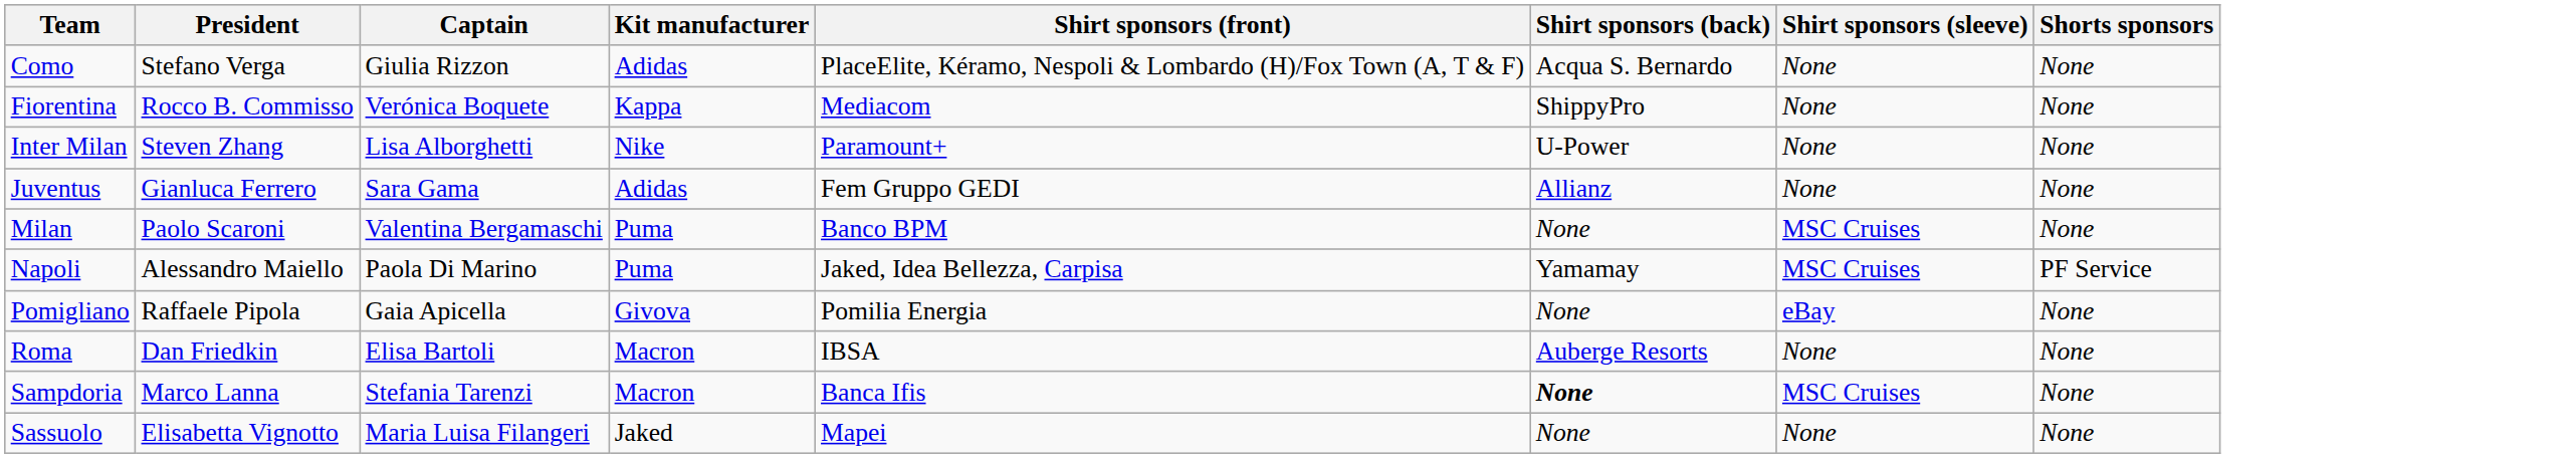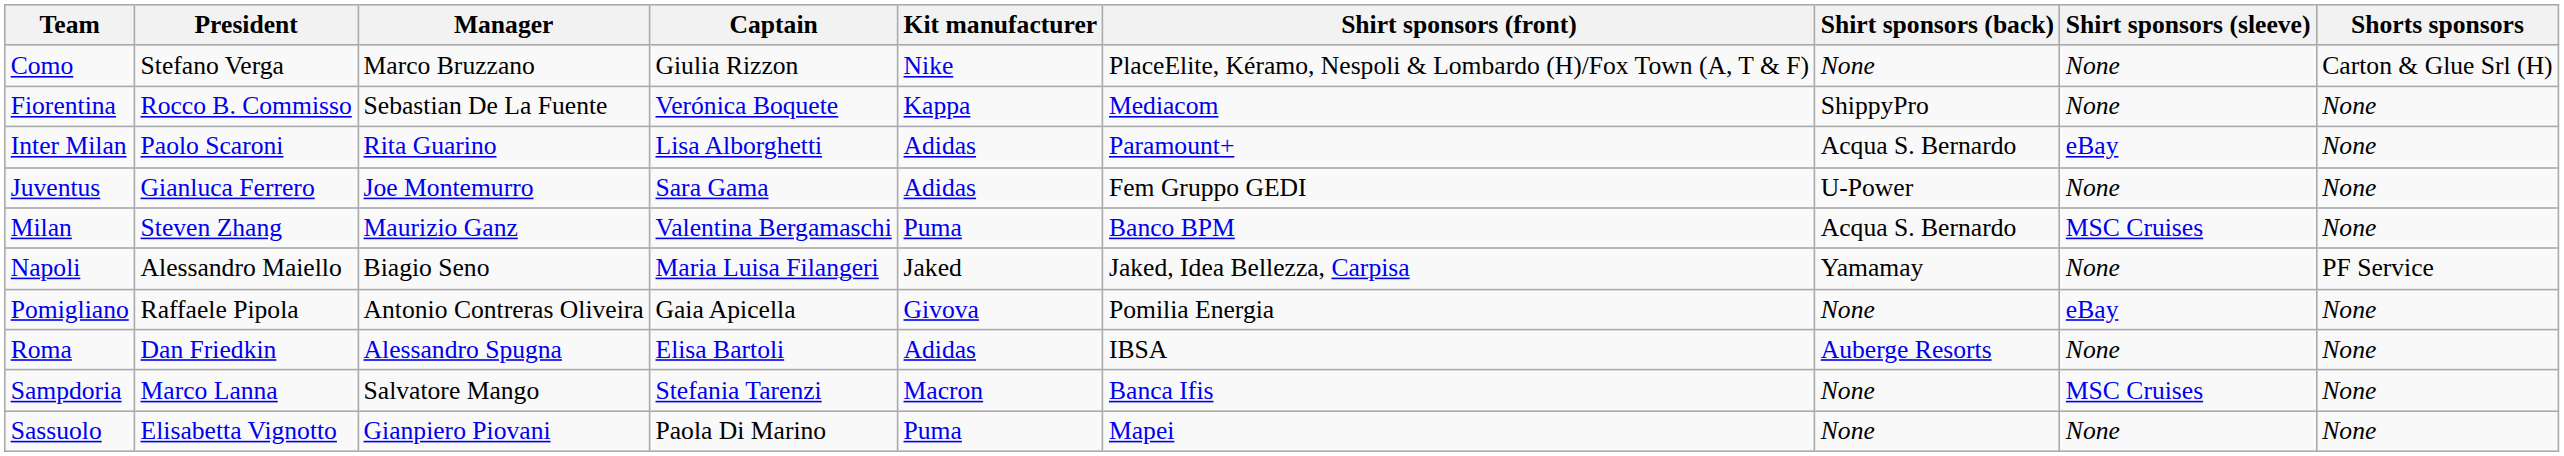+ column: Manager | Marco Bruzzano | Sebastian De La Fuente | Rita Guarino | Joe Montemurro | Maurizio Ganz | Biagio Seno | Antonio Contreras Oliveira | Alessandro Spugna | Salvatore Mango | Gianpiero Piovani
Como | Kit manufacturer: Adidas -> Nike
Como | Shirt sponsors (back): Acqua S. Bernardo -> None
Como | Shorts sponsors: None -> Carton & Glue Srl (H)
Inter Milan | President: Steven Zhang -> Paolo Scaroni
Inter Milan | Kit manufacturer: Nike -> Adidas
Inter Milan | Shirt sponsors (back): U-Power -> Acqua S. Bernardo
Inter Milan | Shirt sponsors (sleeve): None -> eBay
Juventus | Shirt sponsors (back): Allianz -> U-Power
Milan | President: Paolo Scaroni -> Steven Zhang
Milan | Shirt sponsors (back): None -> Acqua S. Bernardo
Napoli | Captain: Paola Di Marino -> Maria Luisa Filangeri
Napoli | Kit manufacturer: Puma -> Jaked
Napoli | Shirt sponsors (sleeve): MSC Cruises -> None
Roma | Kit manufacturer: Macron -> Adidas
Sampdoria | Shirt sponsors (back): bold -> normal
Sassuolo | Captain: Maria Luisa Filangeri -> Paola Di Marino
Sassuolo | Kit manufacturer: Jaked -> Puma
